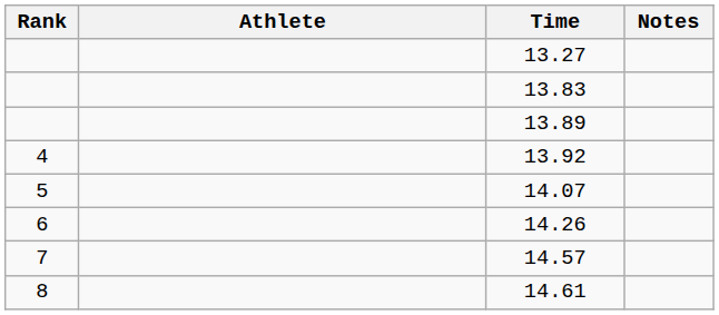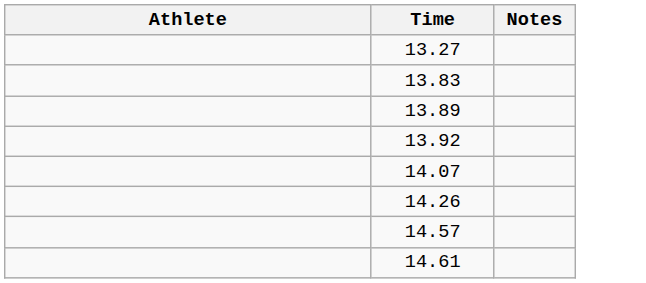- column: Rank | 4 | 5 | 6 | 7 | 8
